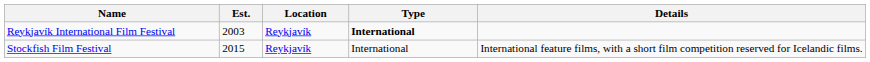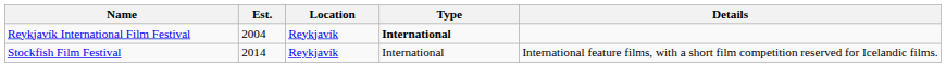Reykjavík International Film Festival | Est.: 2003 -> 2004
Stockfish Film Festival | Est.: 2015 -> 2014
